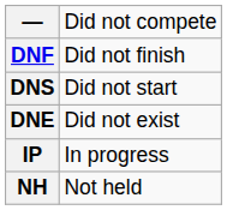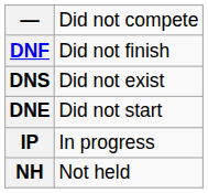DNS | column 2: Did not start -> Did not exist
DNE | column 2: Did not exist -> Did not start
